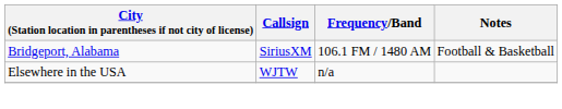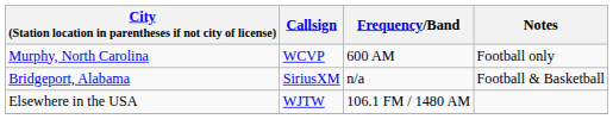+ row: Murphy, North Carolina | WCVP | 600 AM | Football only
Bridgeport, Alabama | Frequency/Band: 106.1 FM / 1480 AM -> n/a
Elsewhere in the USA | Frequency/Band: n/a -> 106.1 FM / 1480 AM
